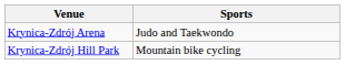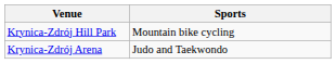rows swapped: Krynica-Zdrój Hill Park <-> Krynica-Zdrój Arena
